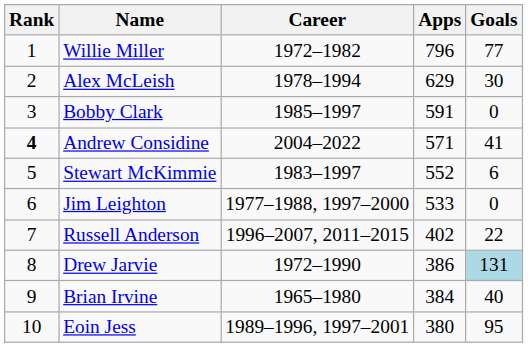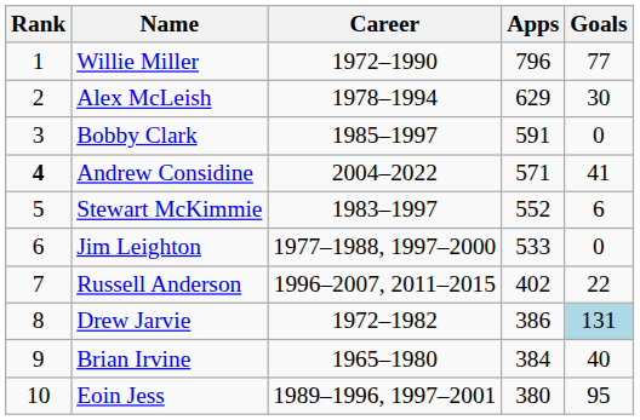Willie Miller | Career: 1972–1982 -> 1972–1990
Drew Jarvie | Career: 1972–1990 -> 1972–1982
